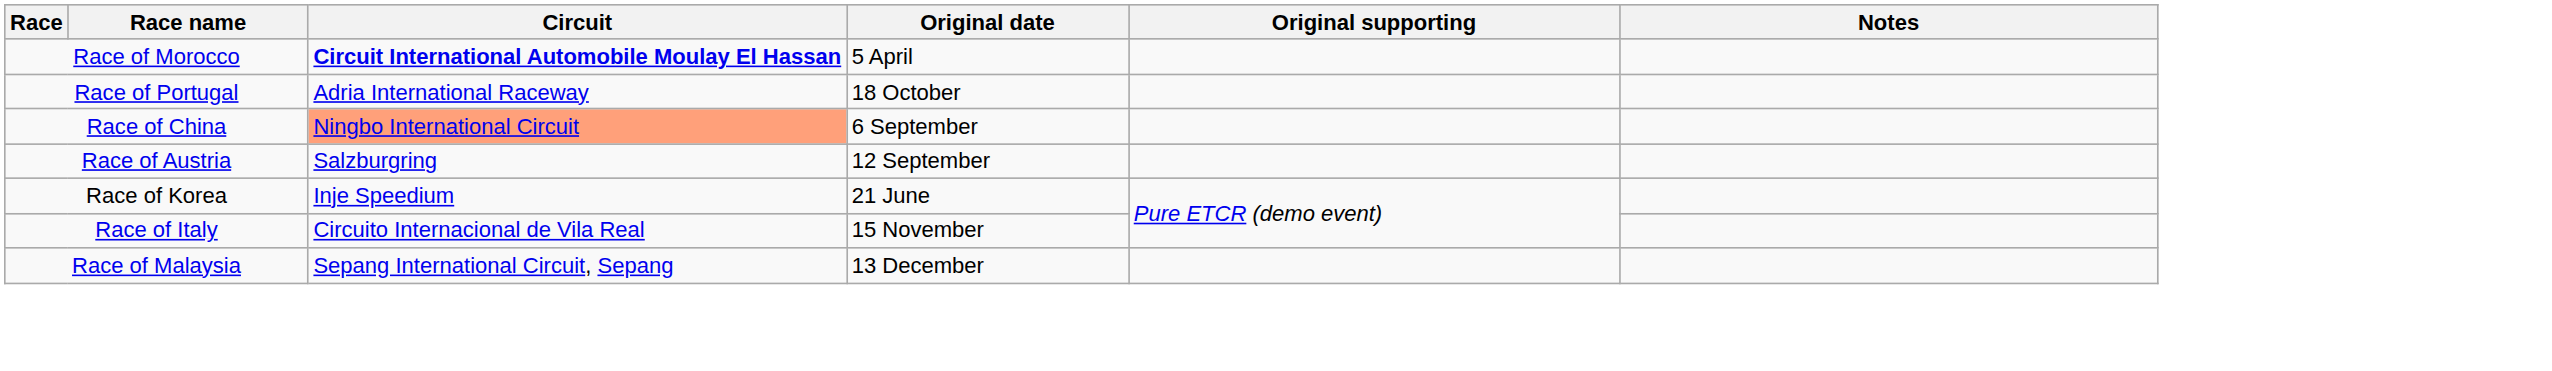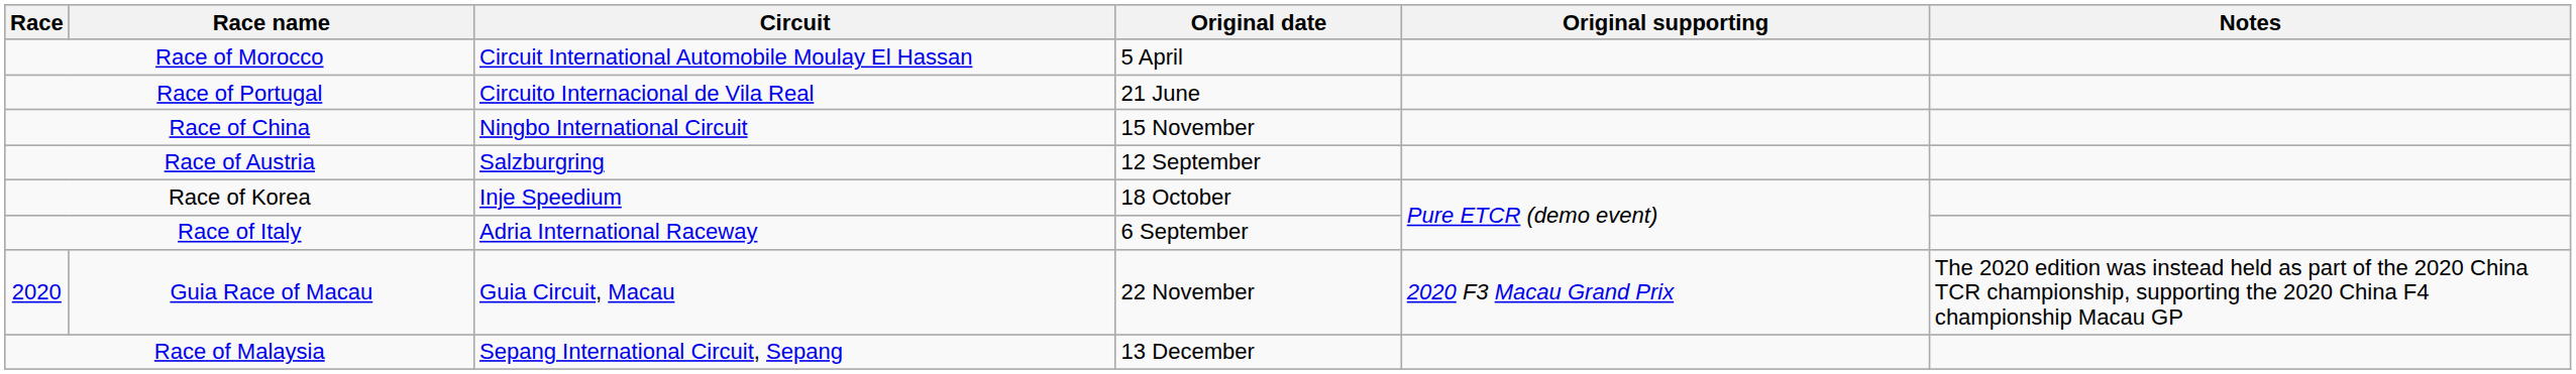Race of Morocco | Circuit: bold -> normal
Race of Portugal | Circuit: Adria International Raceway -> Circuito Internacional de Vila Real
Race of Portugal | Original date: 18 October -> 21 June
Race of China | Circuit: lightsalmon background -> no background
Race of China | Original date: 6 September -> 15 November
Race of Korea | Original date: 21 June -> 18 October
Race of Italy | Circuit: Circuito Internacional de Vila Real -> Adria International Raceway
Race of Italy | Original date: 15 November -> 6 September
+ row: 2020 | Guia Race of Macau | Guia Circuit, Macau | 22 November | 2020 F3 Macau Grand Prix | The 2020 edition was instead held as part of the 2020 China TCR championship, supporting the 2020 China F4 championship Macau GP
